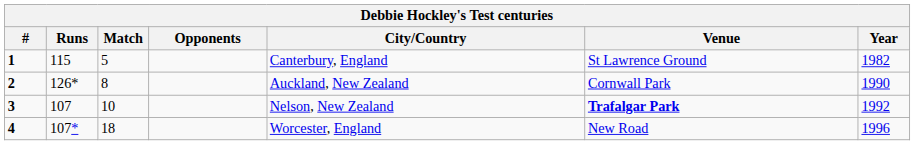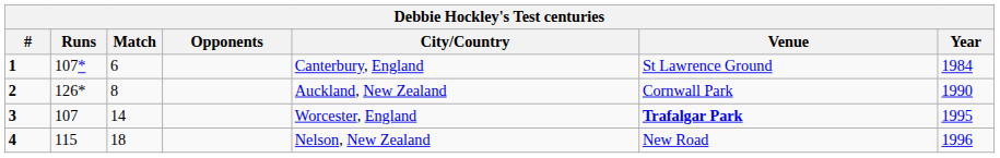1 | Runs: 115 -> 107*
1 | Match: 5 -> 6
1 | Year: 1982 -> 1984
3 | Match: 10 -> 14
3 | City/Country: Nelson, New Zealand -> Worcester, England
3 | Year: 1992 -> 1995
4 | Runs: 107* -> 115
4 | City/Country: Worcester, England -> Nelson, New Zealand
